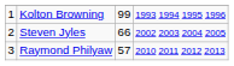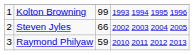Raymond Philyaw | column 3: 57 -> 59
